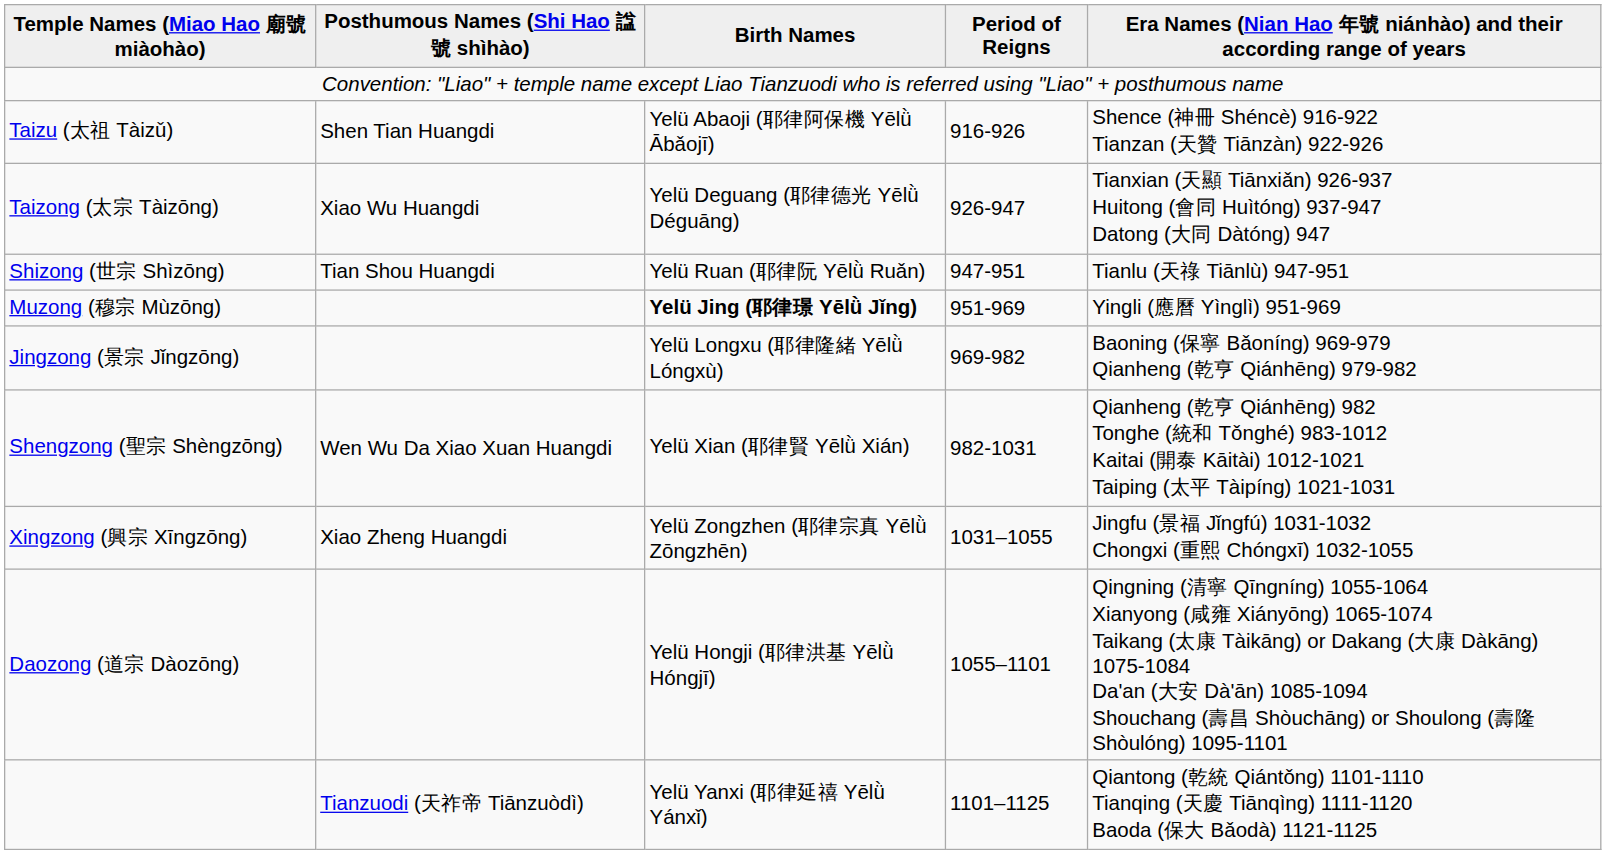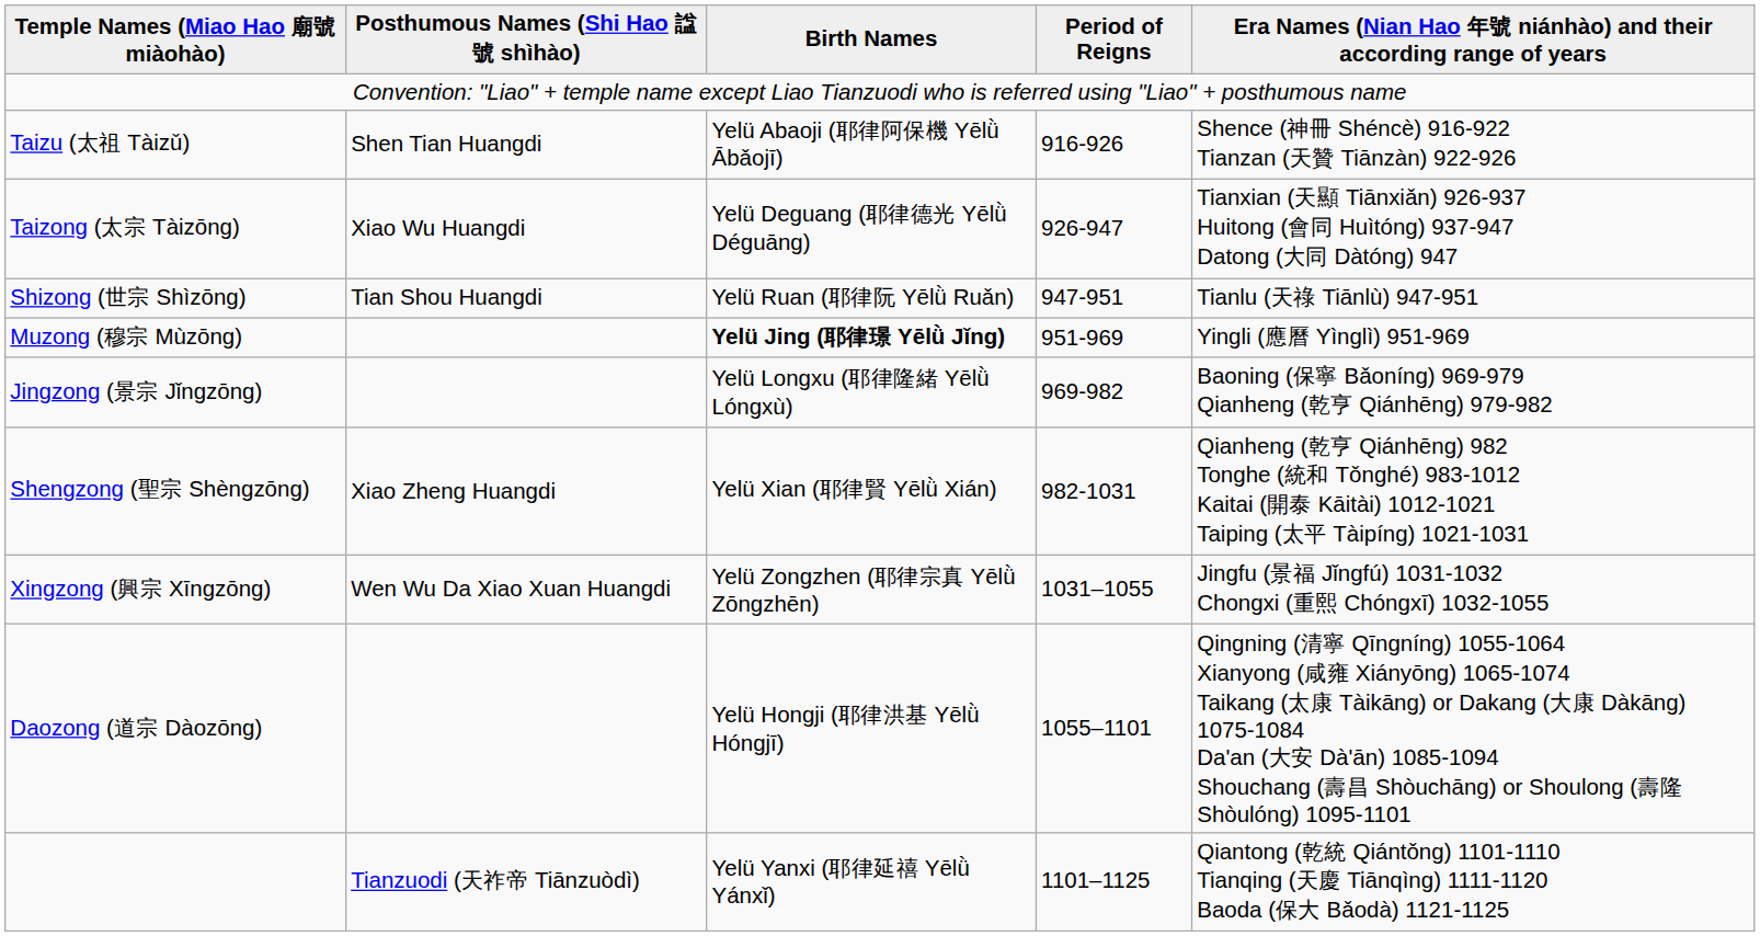Shengzong (聖宗 Shèngzōng) | Posthumous Names (Shi Hao 諡號 shìhào): Wen Wu Da Xiao Xuan Huangdi -> Xiao Zheng Huangdi
Xingzong (興宗 Xīngzōng) | Posthumous Names (Shi Hao 諡號 shìhào): Xiao Zheng Huangdi -> Wen Wu Da Xiao Xuan Huangdi
